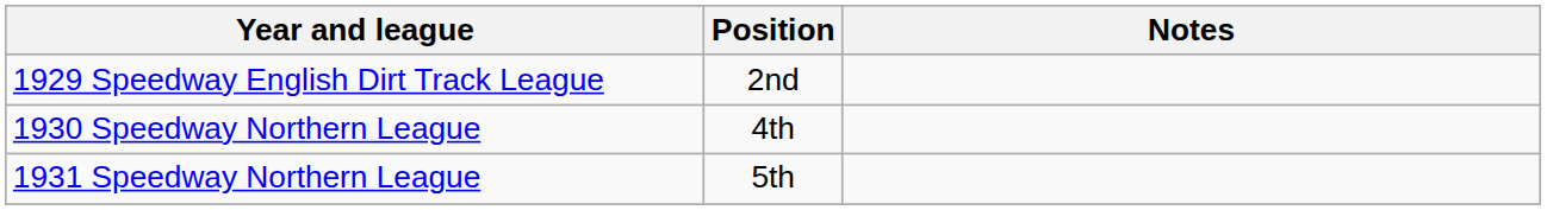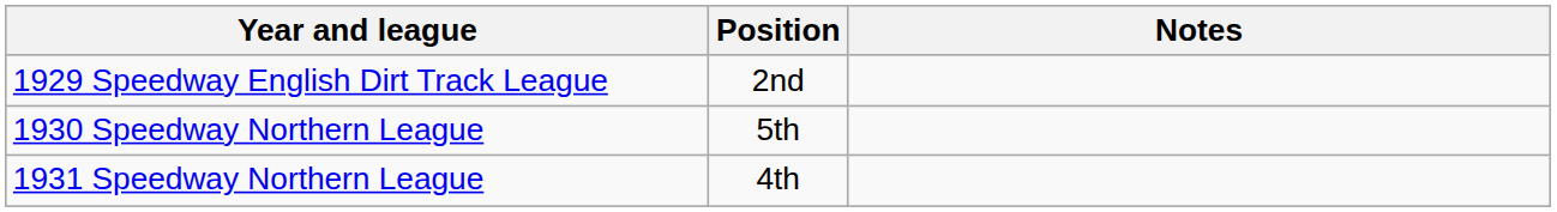1930 Speedway Northern League | Position: 4th -> 5th
1931 Speedway Northern League | Position: 5th -> 4th
